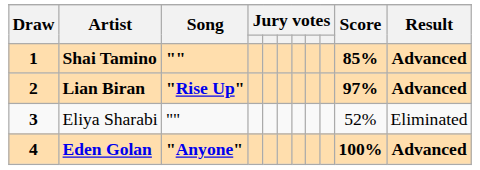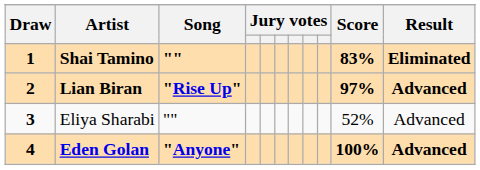Shai Tamino | Score: 85% -> 83%
Shai Tamino | Result: Advanced -> Eliminated
Eliya Sharabi | Result: Eliminated -> Advanced
